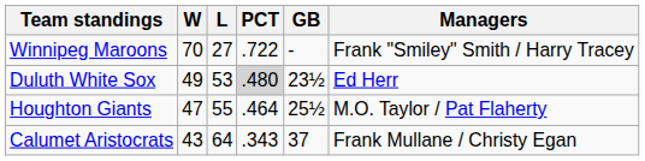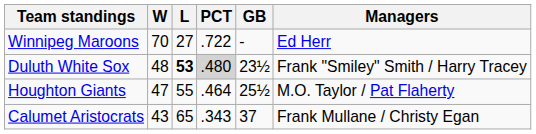Winnipeg Maroons | Managers: Frank "Smiley" Smith / Harry Tracey -> Ed Herr
Duluth White Sox | W: 49 -> 48
Duluth White Sox | L: normal -> bold
Duluth White Sox | Managers: Ed Herr -> Frank "Smiley" Smith / Harry Tracey
Calumet Aristocrats | L: 64 -> 65
